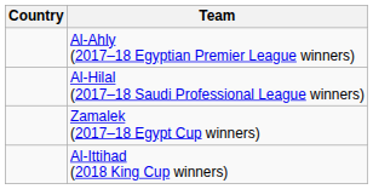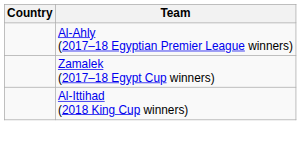- row: Al-Hilal (2017–18 Saudi Professional League winners)
